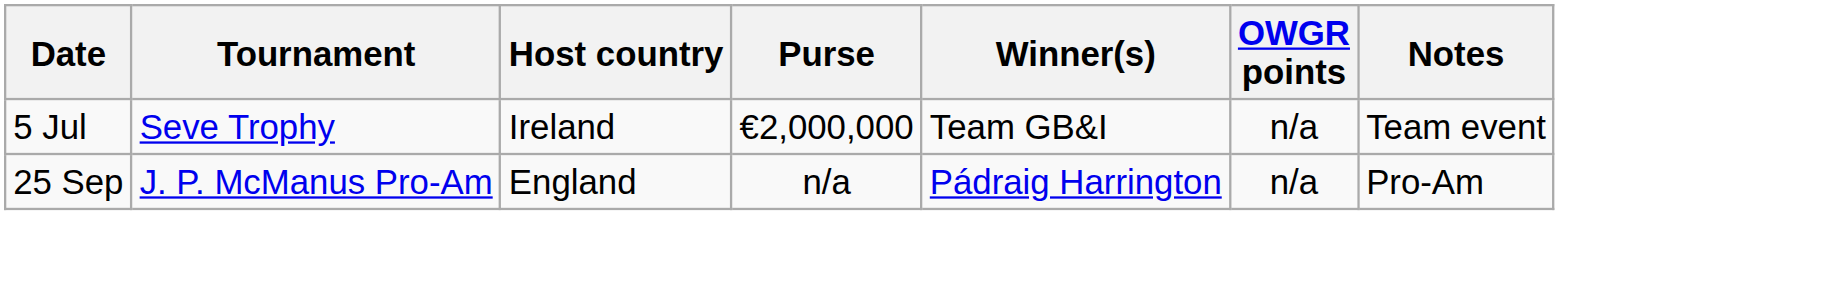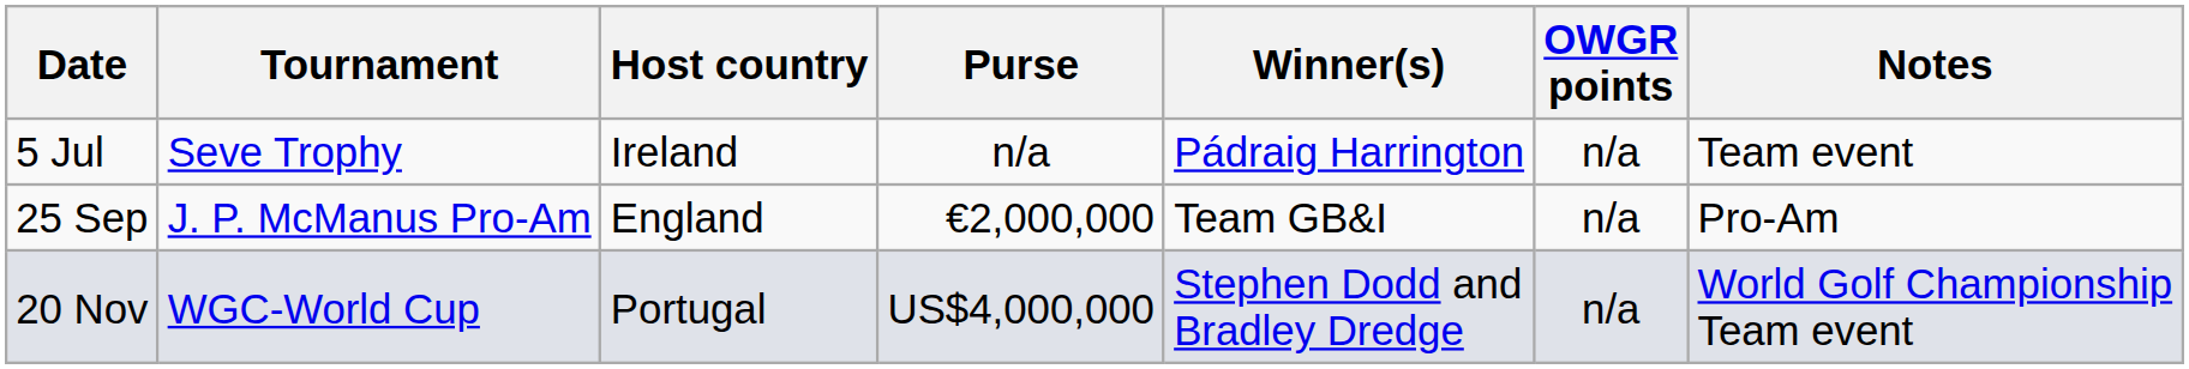5 Jul | Purse: €2,000,000 -> n/a
5 Jul | Winner(s): Team GB&I -> Pádraig Harrington
25 Sep | Purse: n/a -> €2,000,000
25 Sep | Winner(s): Pádraig Harrington -> Team GB&I
+ row: 20 Nov | WGC-World Cup | Portugal | US$4,000,000 | Stephen Dodd and Bradley Dredge | n/a | World Golf Championship Team event
